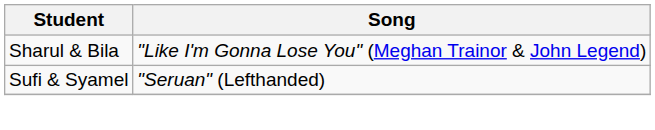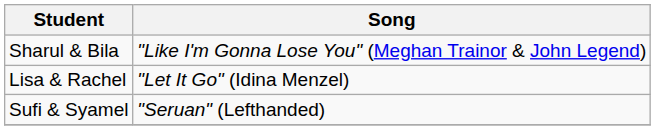+ row: Lisa & Rachel | "Let It Go" (Idina Menzel)
